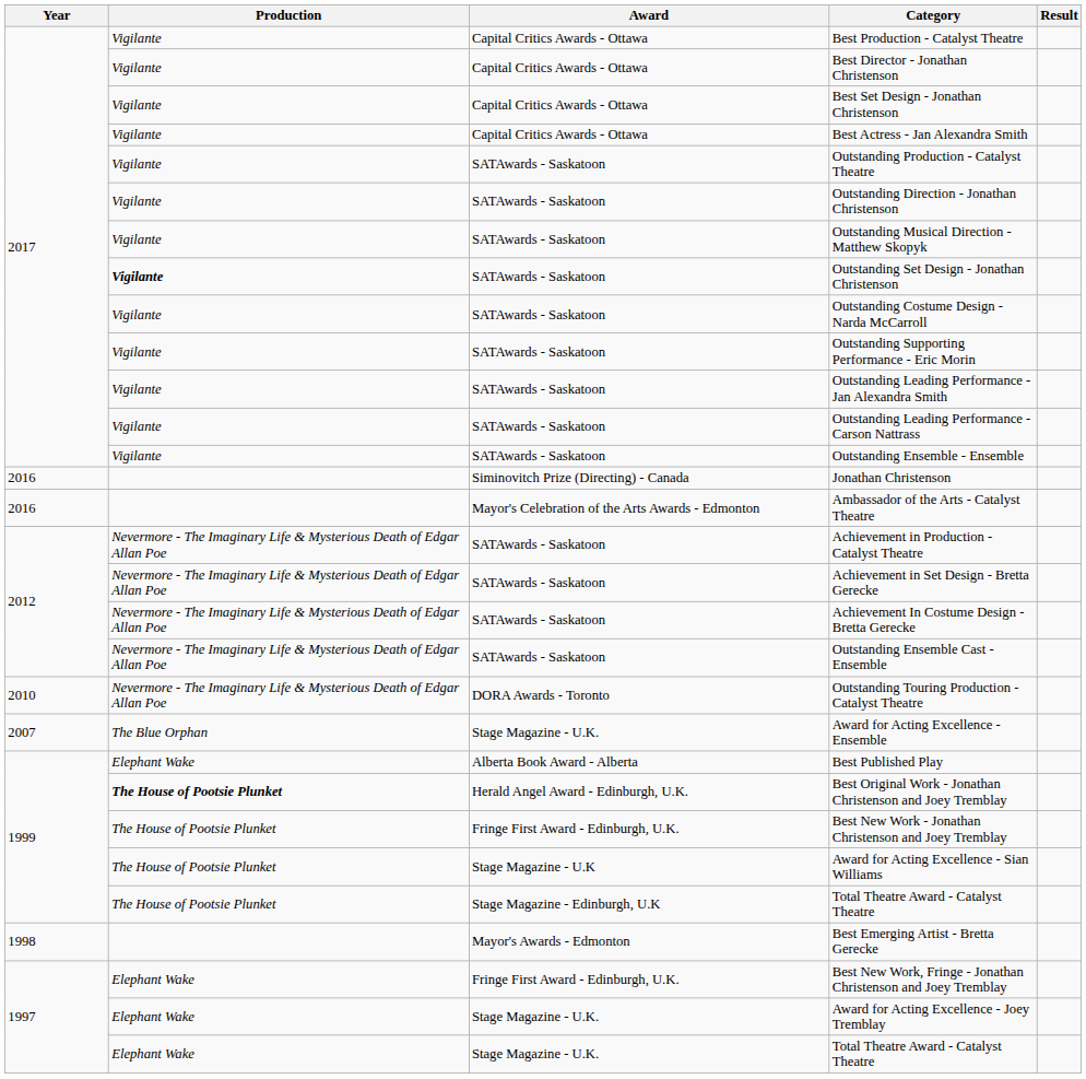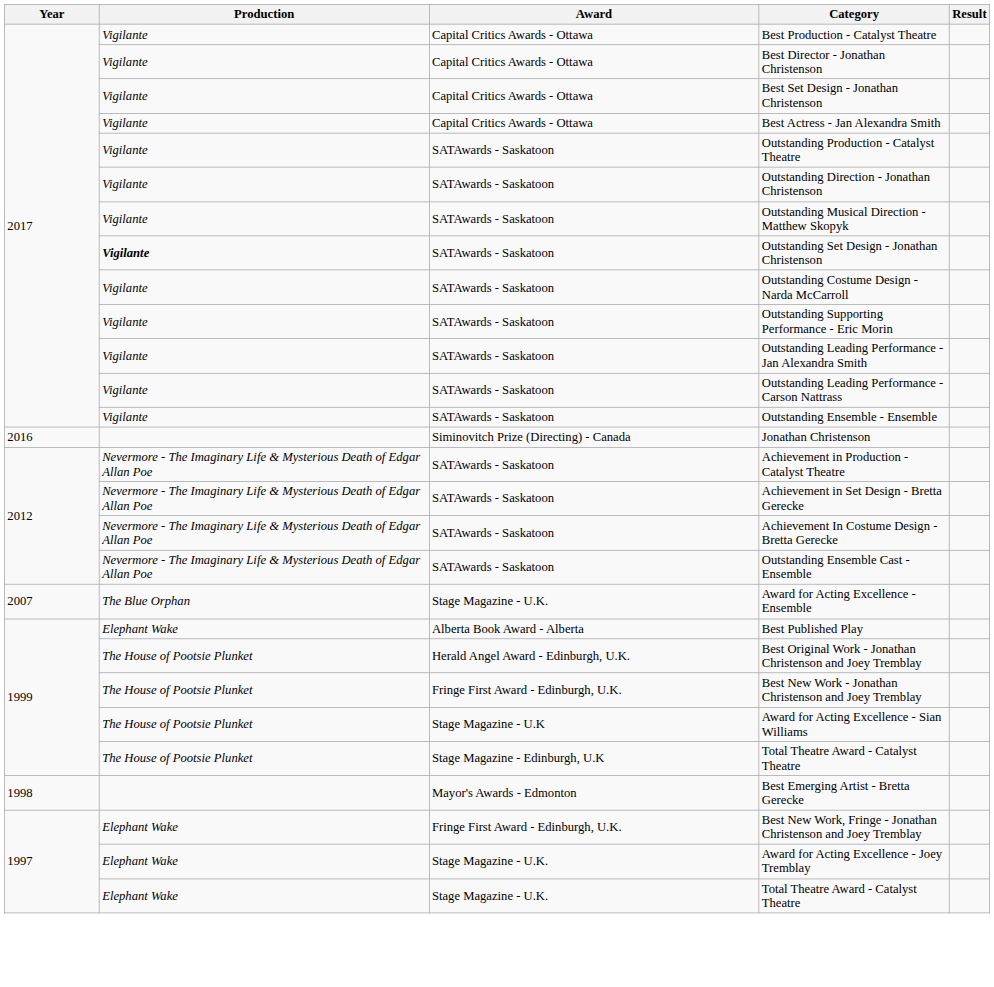- row: 2016 | Mayor's Celebration of the Arts Awards - Edmonton | Ambassador of the Arts - Catalyst Theatre
- row: 2010 | Nevermore - The Imaginary Life & Mysterious Death of Edgar Allan Poe | DORA Awards - Toronto | Outstanding Touring Production - Catalyst Theatre
Best Original Work - Jonathan Christenson and Joey Tremblay | Production: bold -> normal
